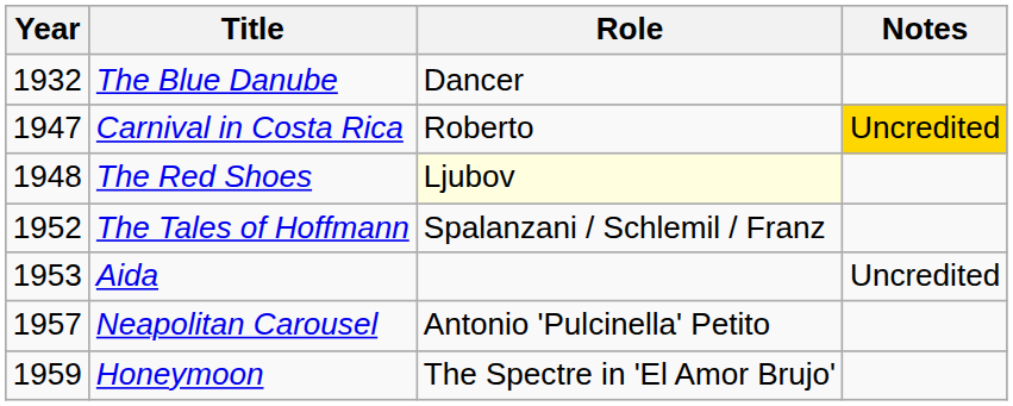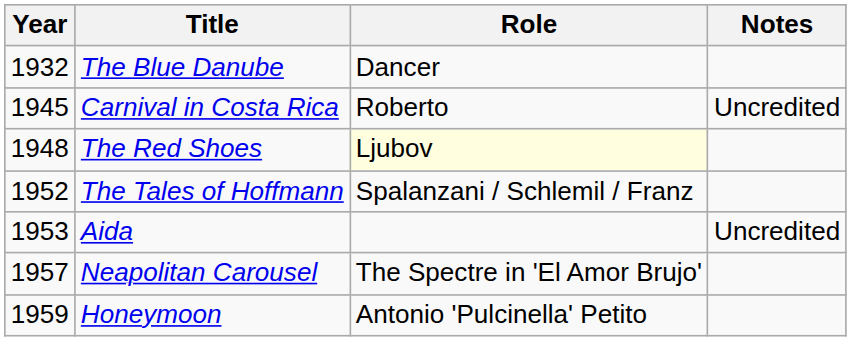Carnival in Costa Rica | Year: 1947 -> 1945
Carnival in Costa Rica | Notes: gold background -> no background
Neapolitan Carousel | Role: Antonio 'Pulcinella' Petito -> The Spectre in 'El Amor Brujo'
Honeymoon | Role: The Spectre in 'El Amor Brujo' -> Antonio 'Pulcinella' Petito
